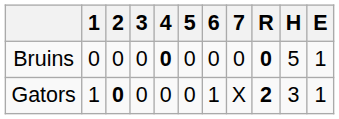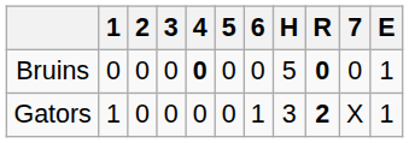columns swapped: 7 <-> H
Gators | 2: bold -> normal
